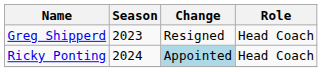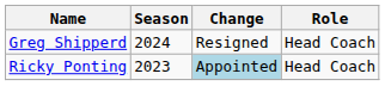Greg Shipperd | Season: 2023 -> 2024
Ricky Ponting | Season: 2024 -> 2023
